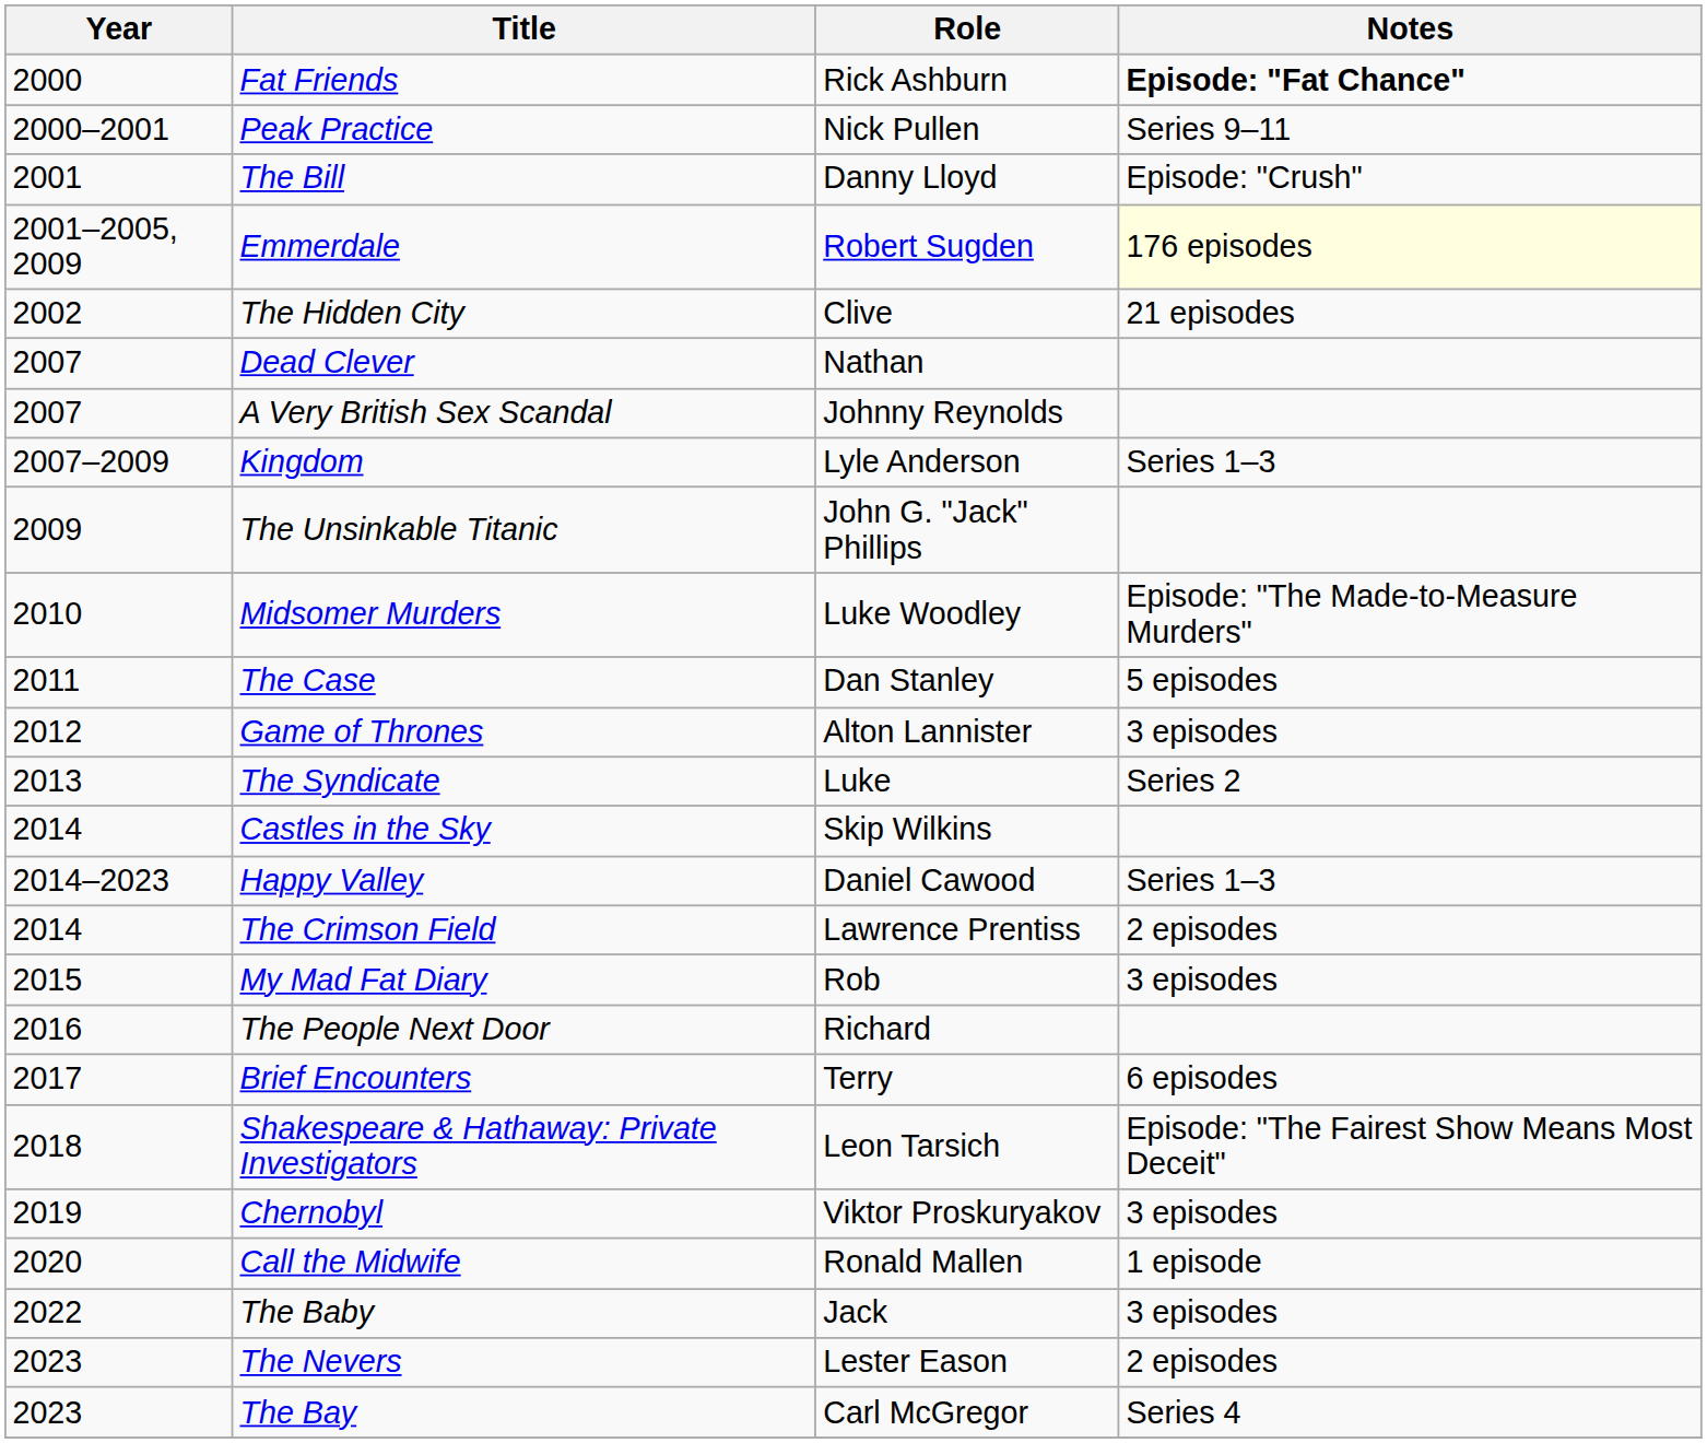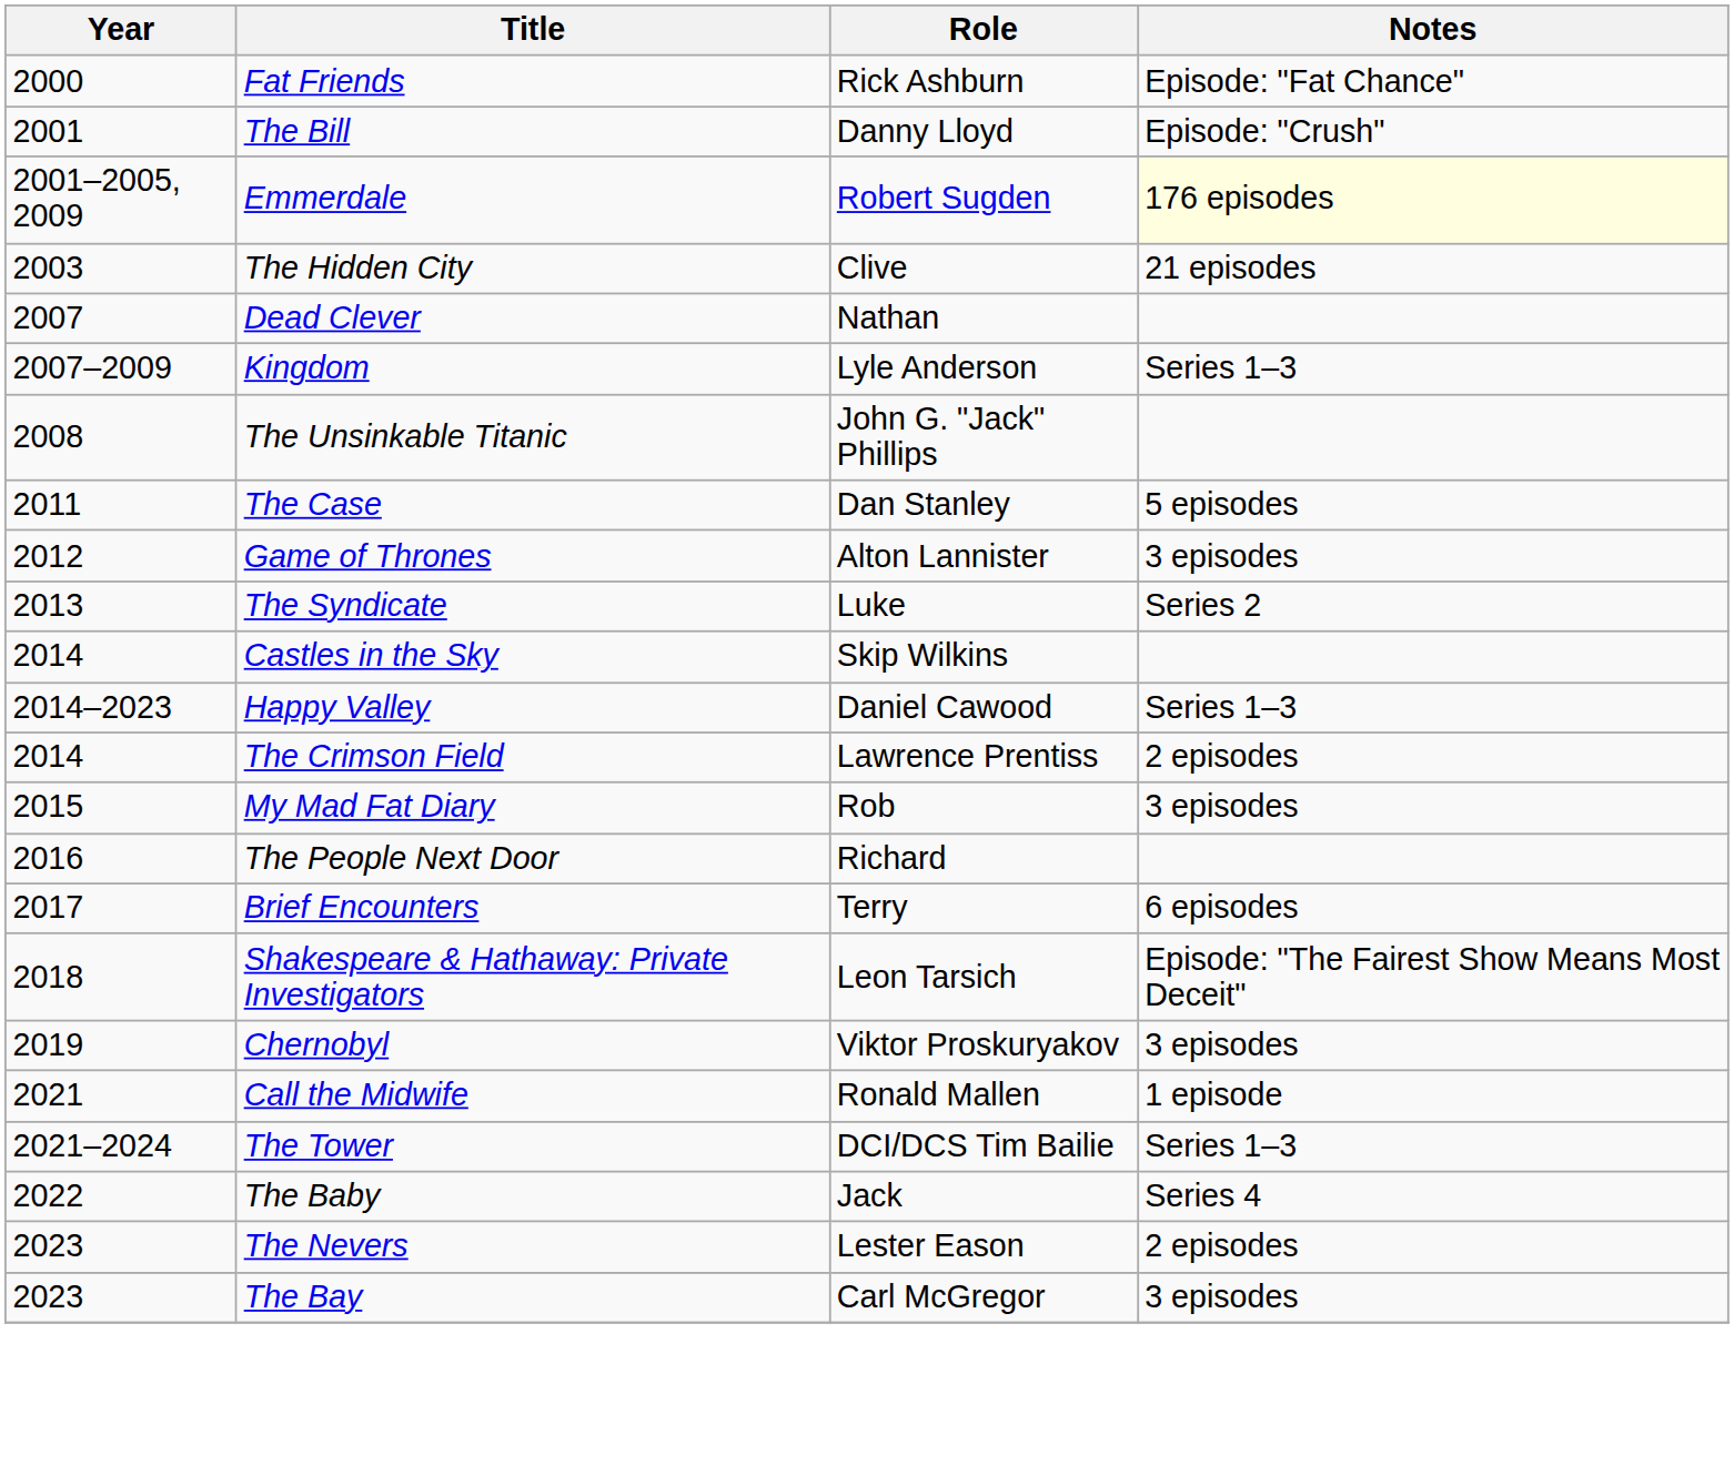Fat Friends | Notes: bold -> normal
- row: 2000–2001 | Peak Practice | Nick Pullen | Series 9–11
The Hidden City | Year: 2002 -> 2003
- row: 2007 | A Very British Sex Scandal | Johnny Reynolds
The Unsinkable Titanic | Year: 2009 -> 2008
- row: 2010 | Midsomer Murders | Luke Woodley | Episode: "The Made-to-Measure Murders"
Call the Midwife | Year: 2020 -> 2021
+ row: 2021–2024 | The Tower | DCI/DCS Tim Bailie | Series 1–3
The Baby | Notes: 3 episodes -> Series 4
The Bay | Notes: Series 4 -> 3 episodes
